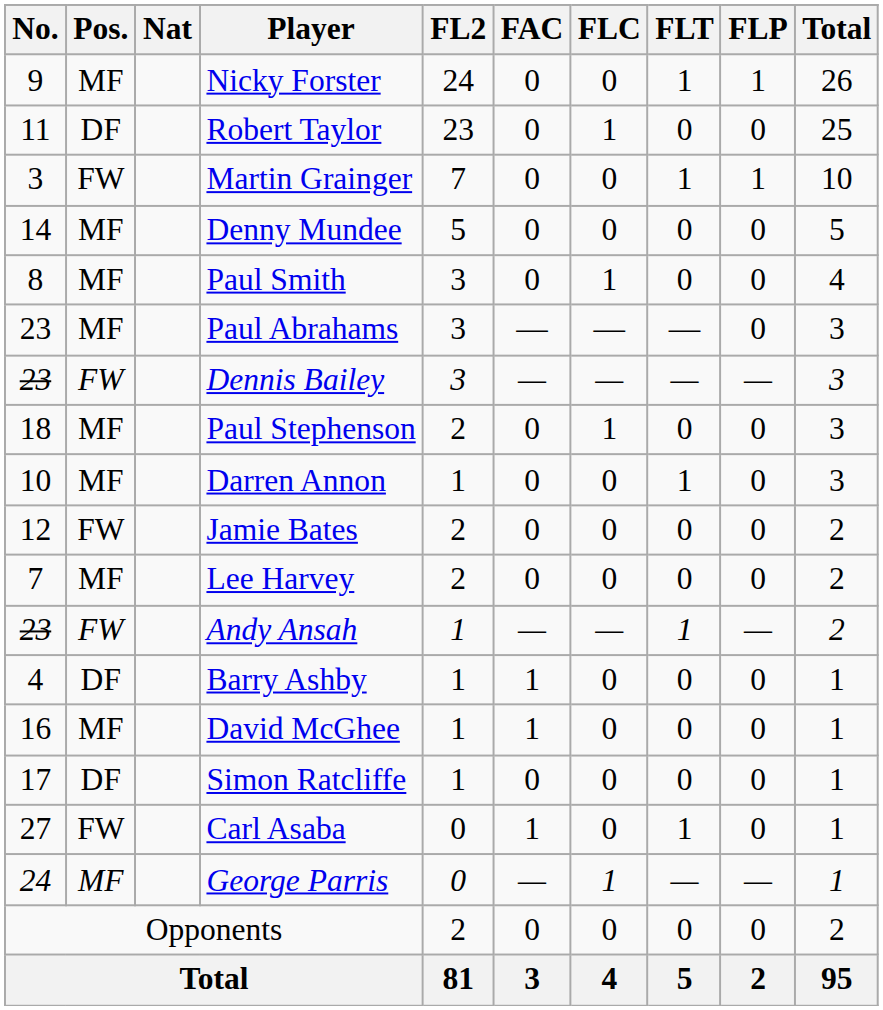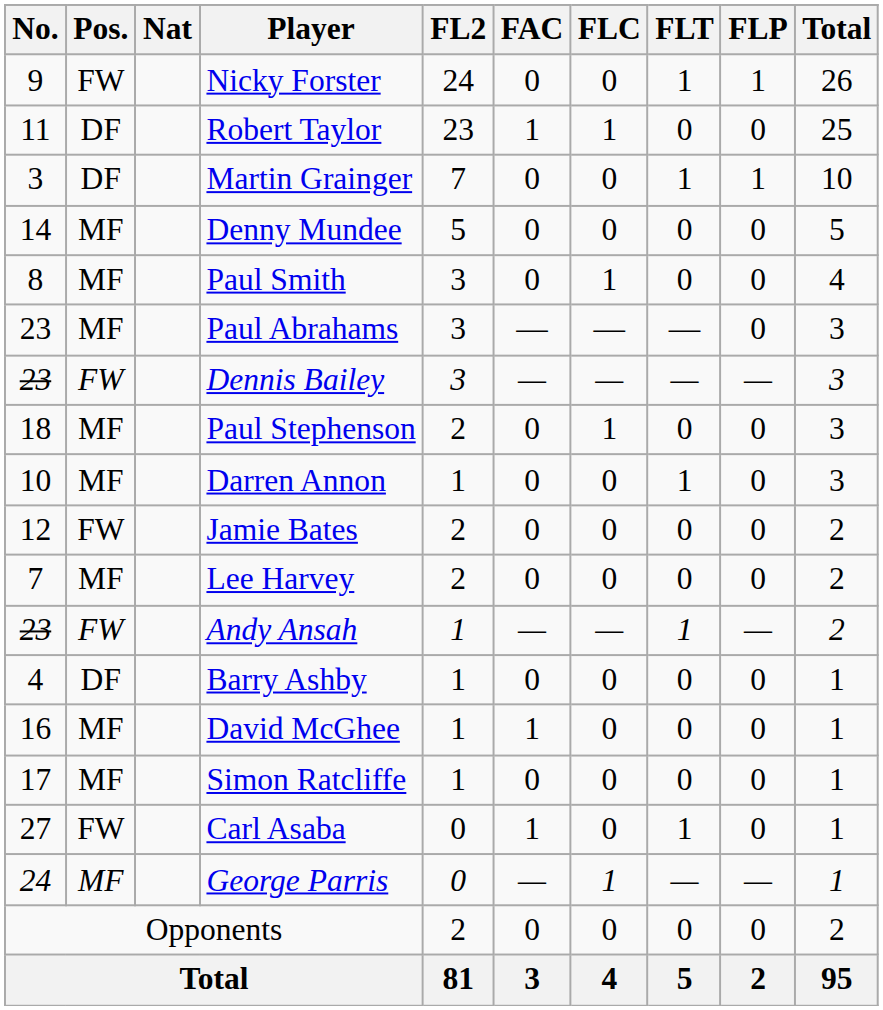Nicky Forster | Pos.: MF -> FW
Robert Taylor | FAC: 0 -> 1
Martin Grainger | Pos.: FW -> DF
Barry Ashby | FAC: 1 -> 0
Simon Ratcliffe | Pos.: DF -> MF
